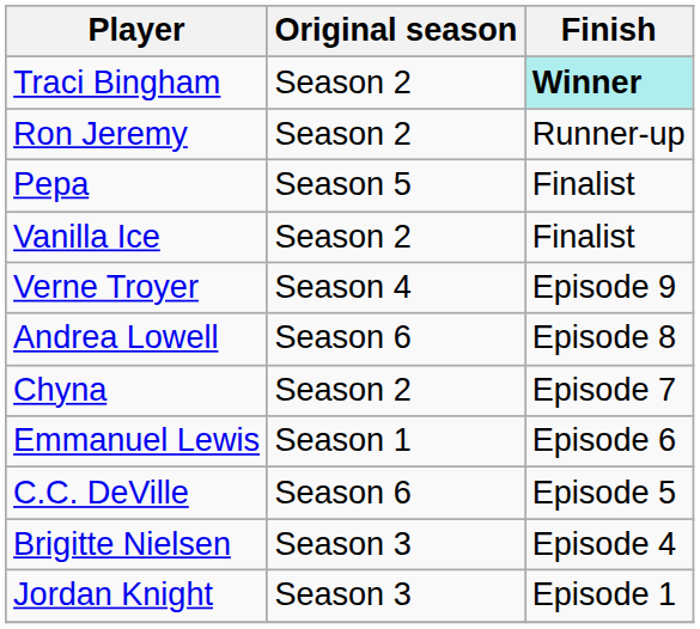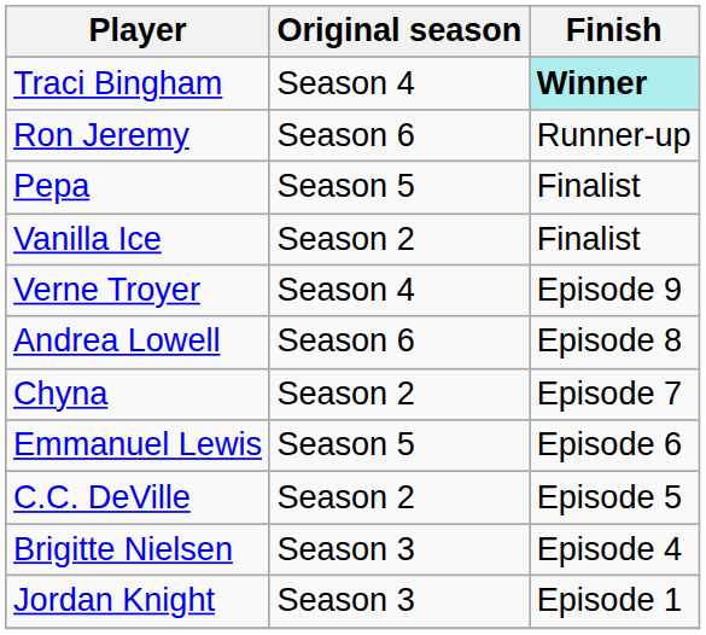Traci Bingham | Original season: Season 2 -> Season 4
Ron Jeremy | Original season: Season 2 -> Season 6
Emmanuel Lewis | Original season: Season 1 -> Season 5
C.C. DeVille | Original season: Season 6 -> Season 2
